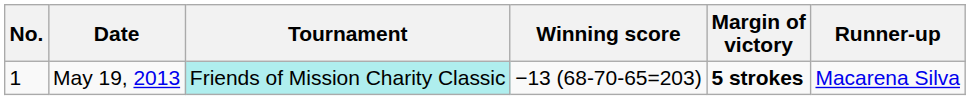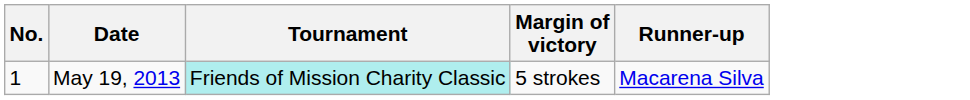- column: Winning score | −13 (68-70-65=203)
May 19, 2013 | Margin of victory: bold -> normal
